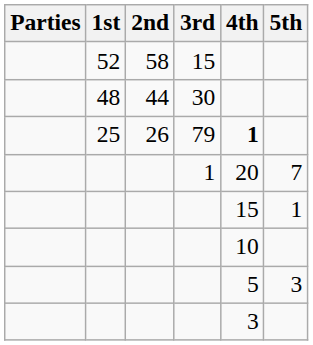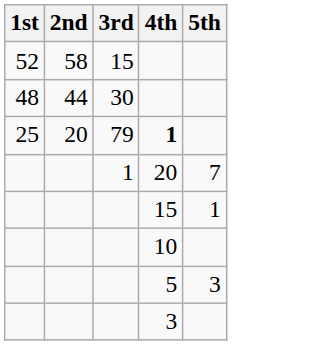- column: Parties
79 | 2nd: 26 -> 20
